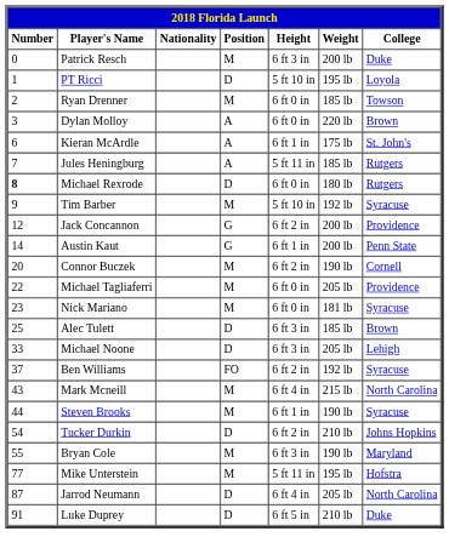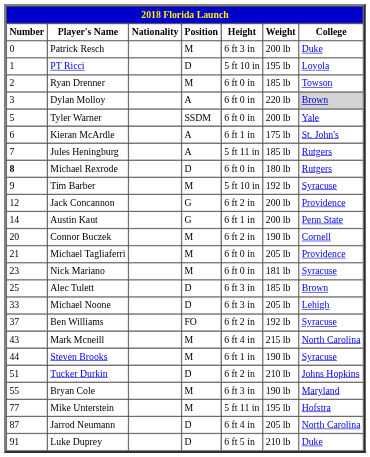Dylan Molloy | College: no background -> lightgrey background
+ row: 5 | Tyler Warner | SSDM | 6 ft 0 in | 200 lb | Yale
Michael Tagliaferri | Number: 22 -> 21
Tucker Durkin | Number: 54 -> 51
